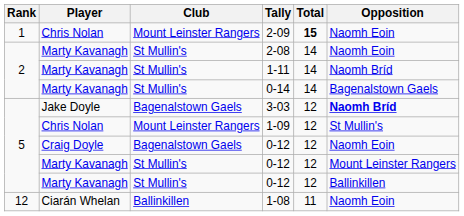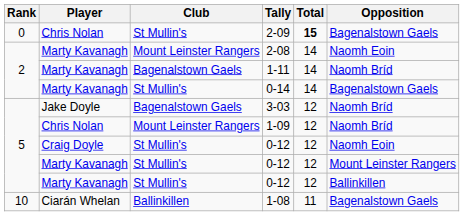2-09 | Rank: 1 -> 0
2-09 | Club: Mount Leinster Rangers -> St Mullin's
2-09 | Opposition: Naomh Eoin -> Bagenalstown Gaels
2-08 | Club: St Mullin's -> Mount Leinster Rangers
1-11 | Club: St Mullin's -> Bagenalstown Gaels
3-03 | Opposition: bold -> normal
1-09 | Opposition: St Mullin's -> Naomh Bríd
Craig Doyle / 0-12 | Club: Bagenalstown Gaels -> St Mullin's
1-08 | Rank: 12 -> 10
1-08 | Opposition: Naomh Eoin -> Bagenalstown Gaels
